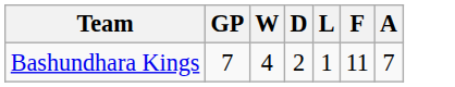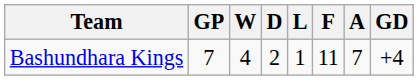+ column: GD | +4
